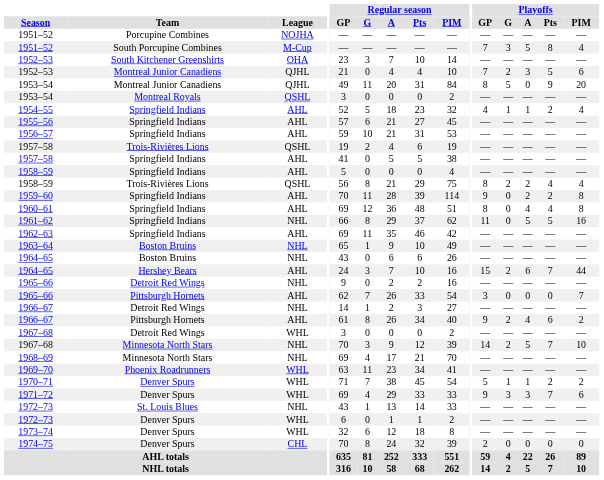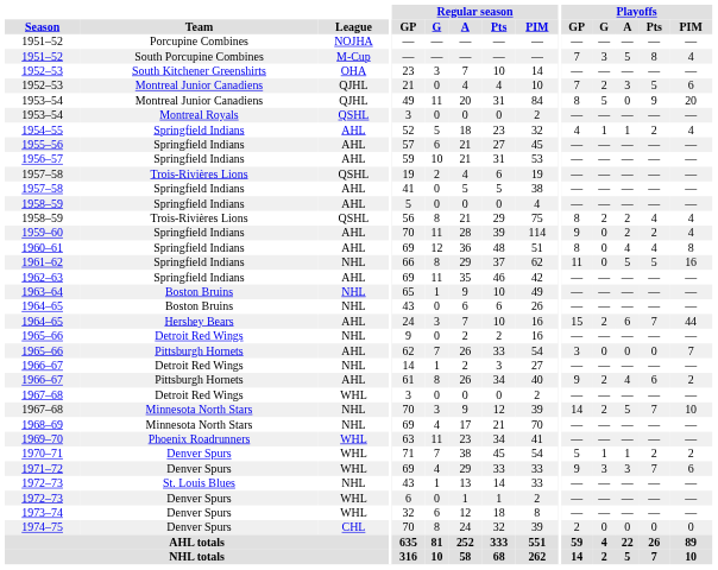1959–60 | Playoffs / PIM: 8 -> 4
